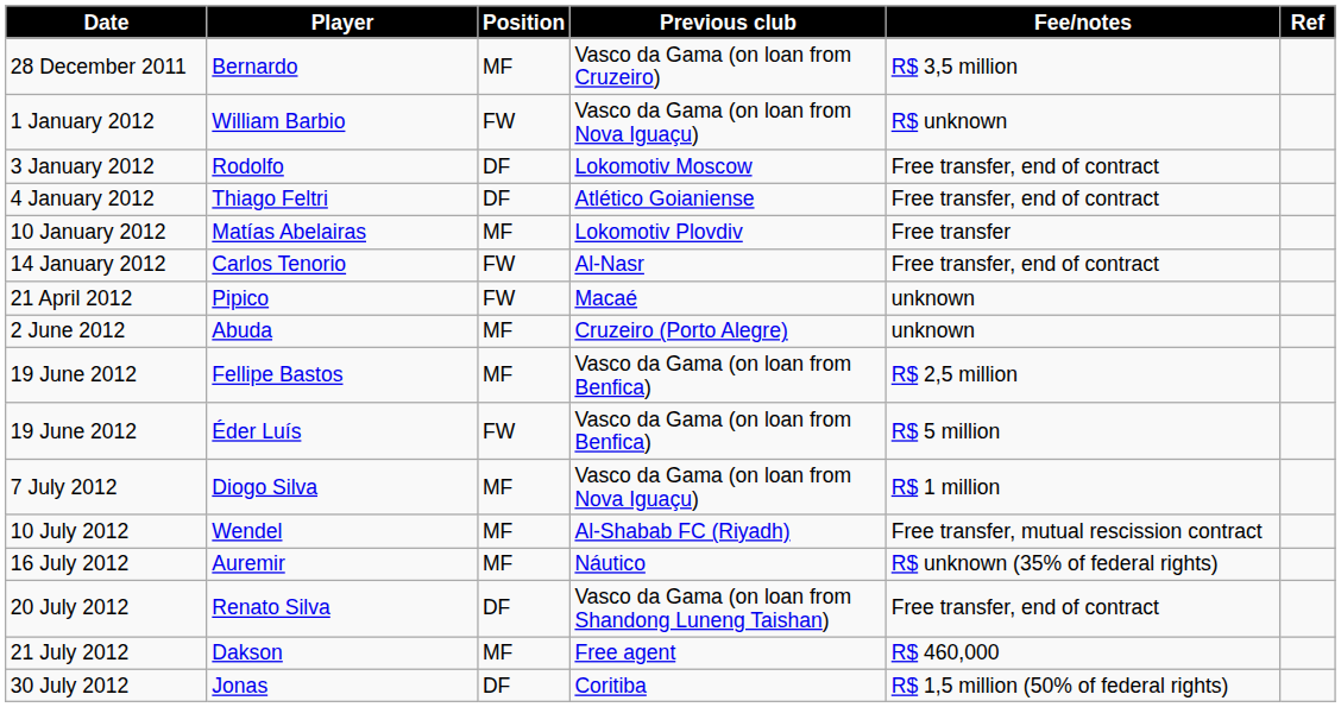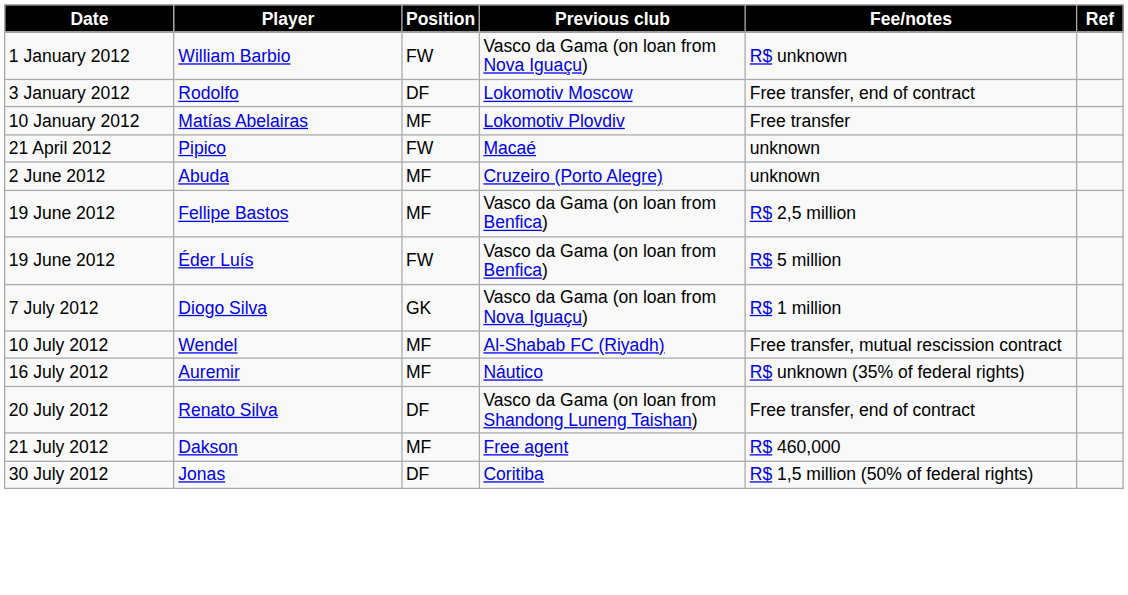- row: 28 December 2011 | Bernardo | MF | Vasco da Gama (on loan from Cruzeiro) | R$ 3,5 million
- row: 4 January 2012 | Thiago Feltri | DF | Atlético Goianiense | Free transfer, end of contract
- row: 14 January 2012 | Carlos Tenorio | FW | Al-Nasr | Free transfer, end of contract
Diogo Silva | Position: MF -> GK
